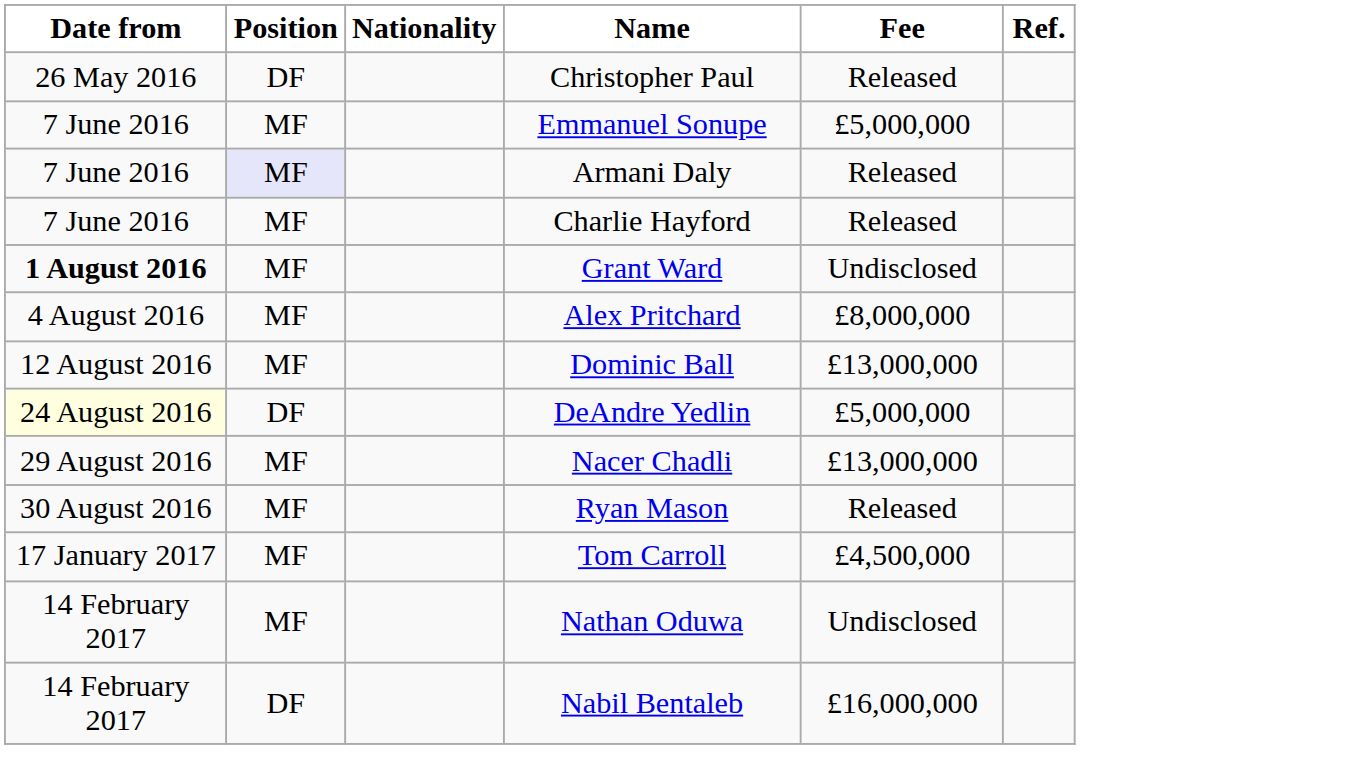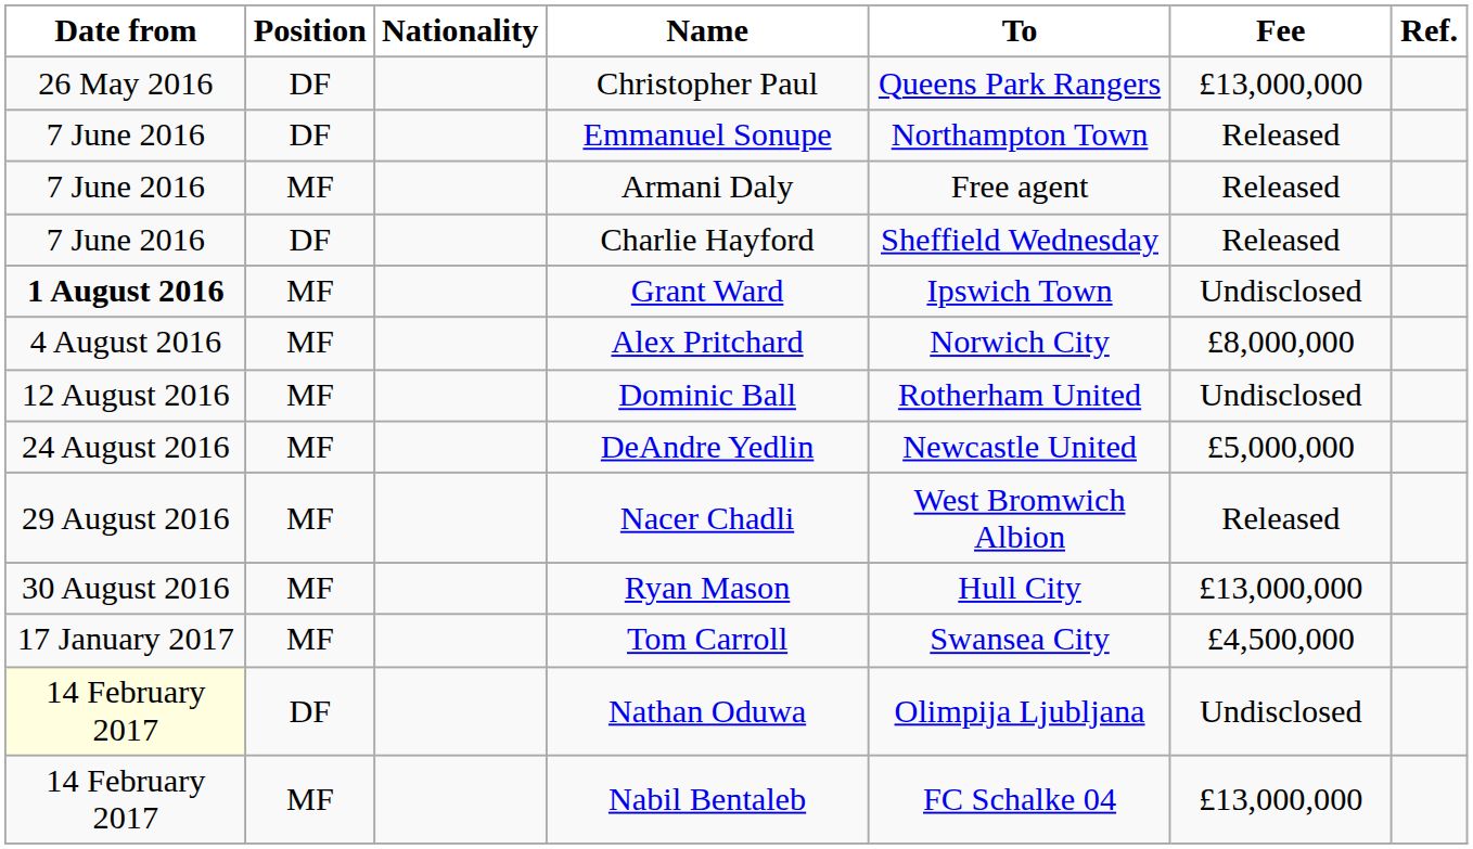+ column: To | Queens Park Rangers | Northampton Town | Free agent | Sheffield Wednesday | Ipswich Town | Norwich City | Rotherham United | Newcastle United | West Bromwich Albion | Hull City | Swansea City | Olimpija Ljubljana | FC Schalke 04
Christopher Paul | Fee: Released -> £13,000,000
Emmanuel Sonupe | Position: MF -> DF
Emmanuel Sonupe | Fee: £5,000,000 -> Released
Armani Daly | Position: lavender background -> no background
Charlie Hayford | Position: MF -> DF
Dominic Ball | Fee: £13,000,000 -> Undisclosed
DeAndre Yedlin | Date from: lightyellow background -> no background
DeAndre Yedlin | Position: DF -> MF
Nacer Chadli | Fee: £13,000,000 -> Released
Ryan Mason | Fee: Released -> £13,000,000
Nathan Oduwa | Date from: no background -> lightyellow background
Nathan Oduwa | Position: MF -> DF
Nabil Bentaleb | Position: DF -> MF
Nabil Bentaleb | Fee: £16,000,000 -> £13,000,000
